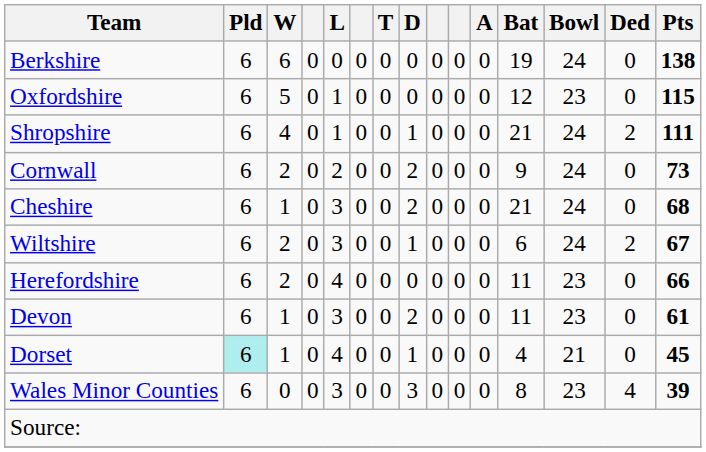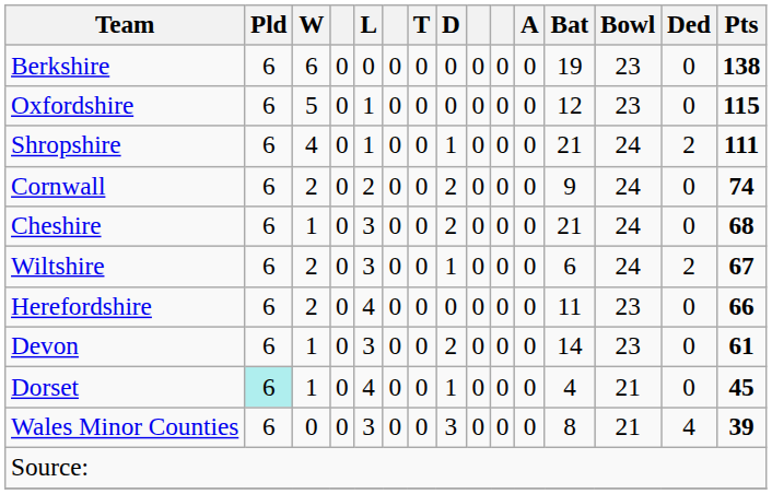Berkshire | Bowl: 24 -> 23
Cornwall | Pts: 73 -> 74
Devon | Bat: 11 -> 14
Wales Minor Counties | Bowl: 23 -> 21
